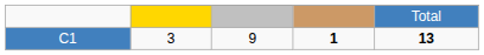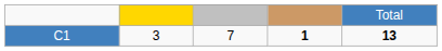C1 | column 3: 9 -> 7
